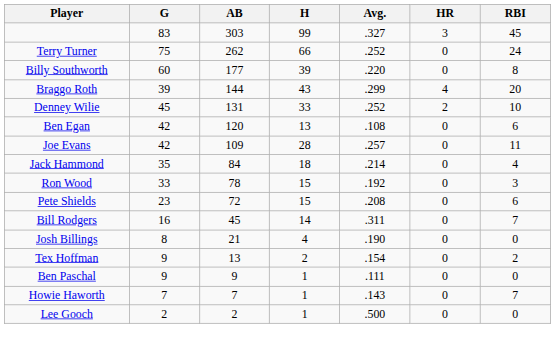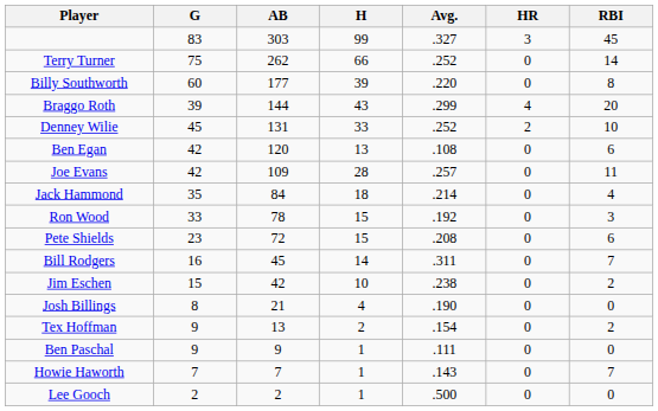Terry Turner | RBI: 24 -> 14
+ row: Jim Eschen | 15 | 42 | 10 | .238 | 0 | 2
